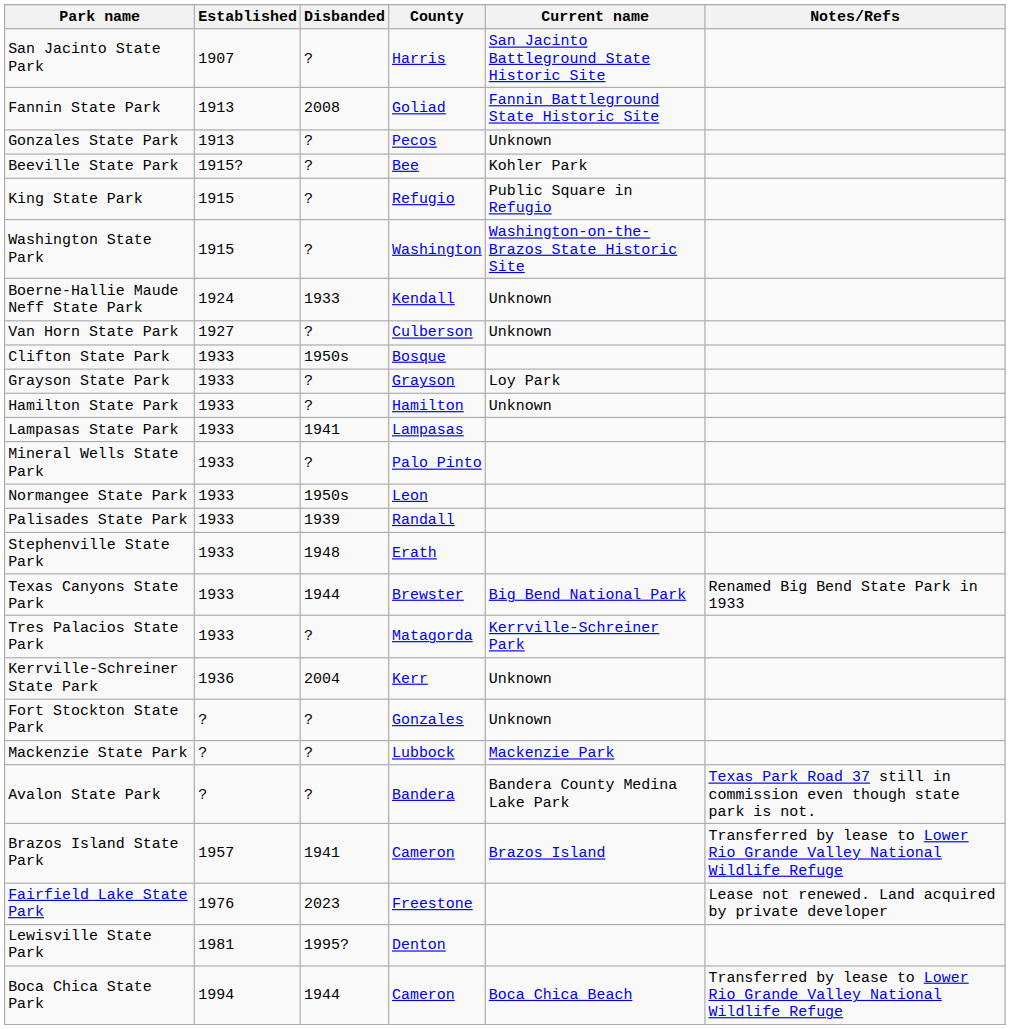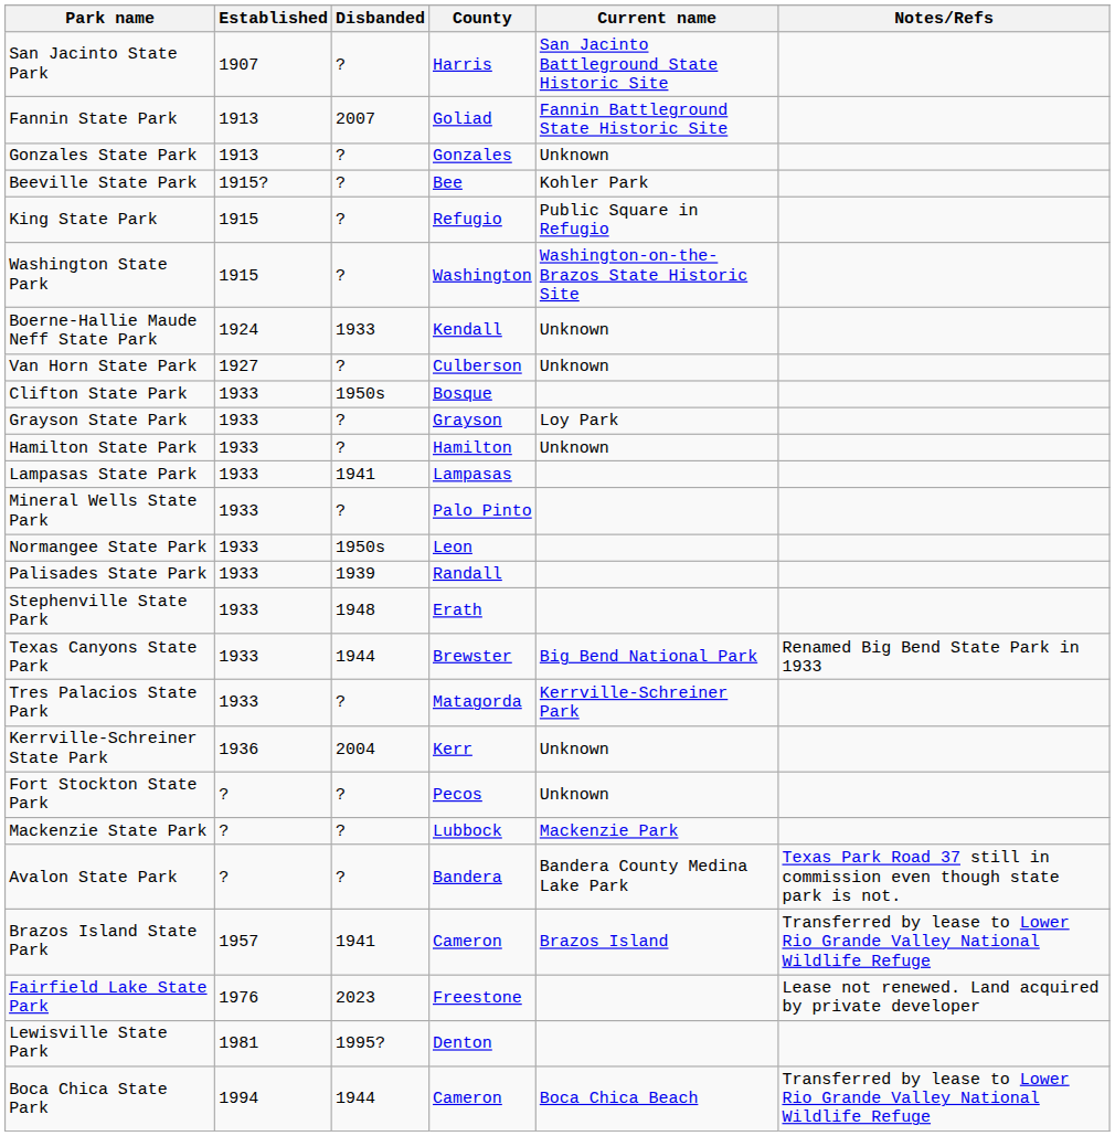Fannin State Park | Disbanded: 2008 -> 2007
Gonzales State Park | County: Pecos -> Gonzales
Fort Stockton State Park | County: Gonzales -> Pecos
